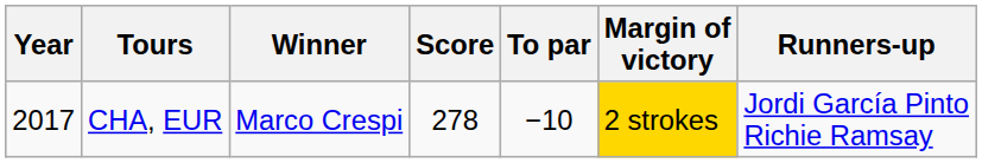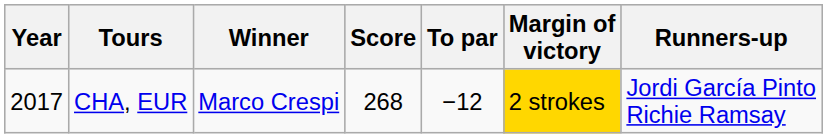CHA, EUR | Score: 278 -> 268
CHA, EUR | To par: −10 -> −12
